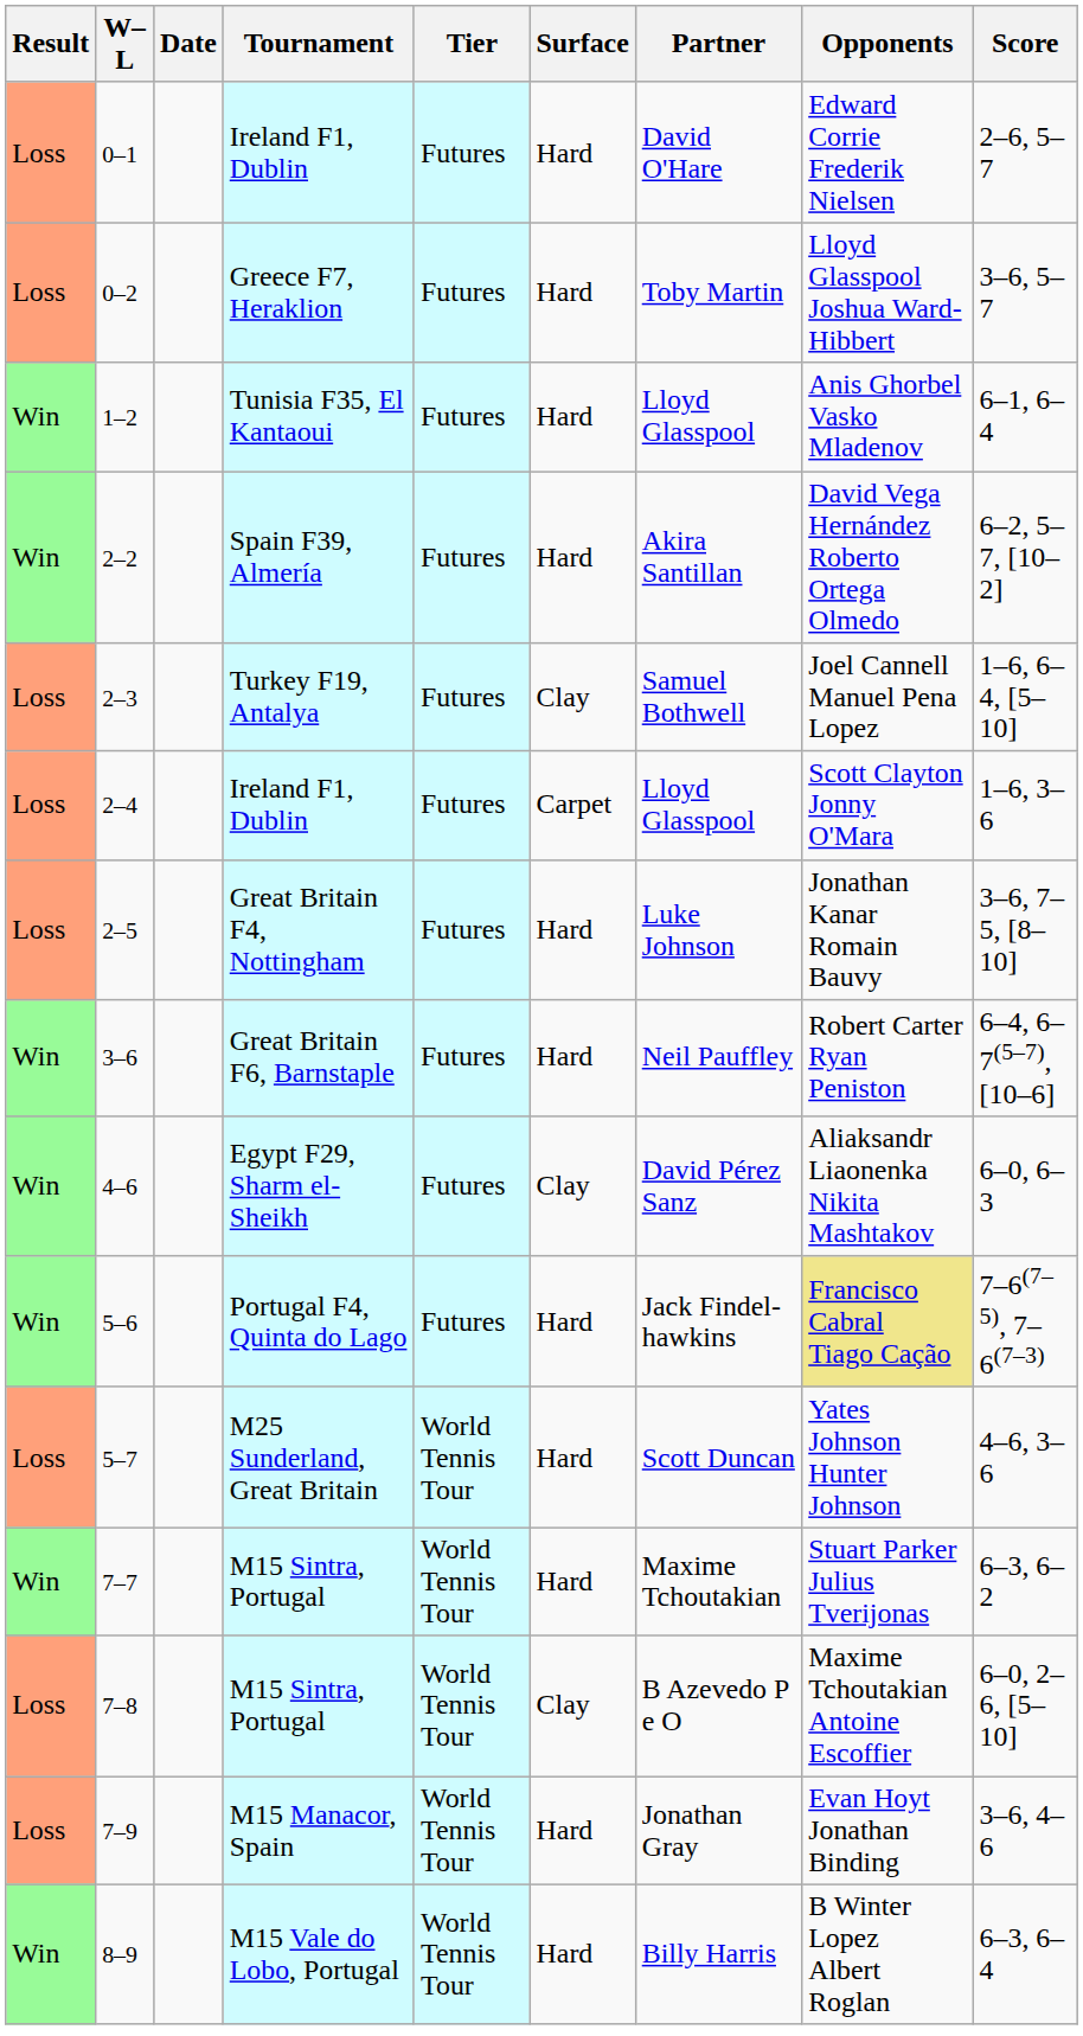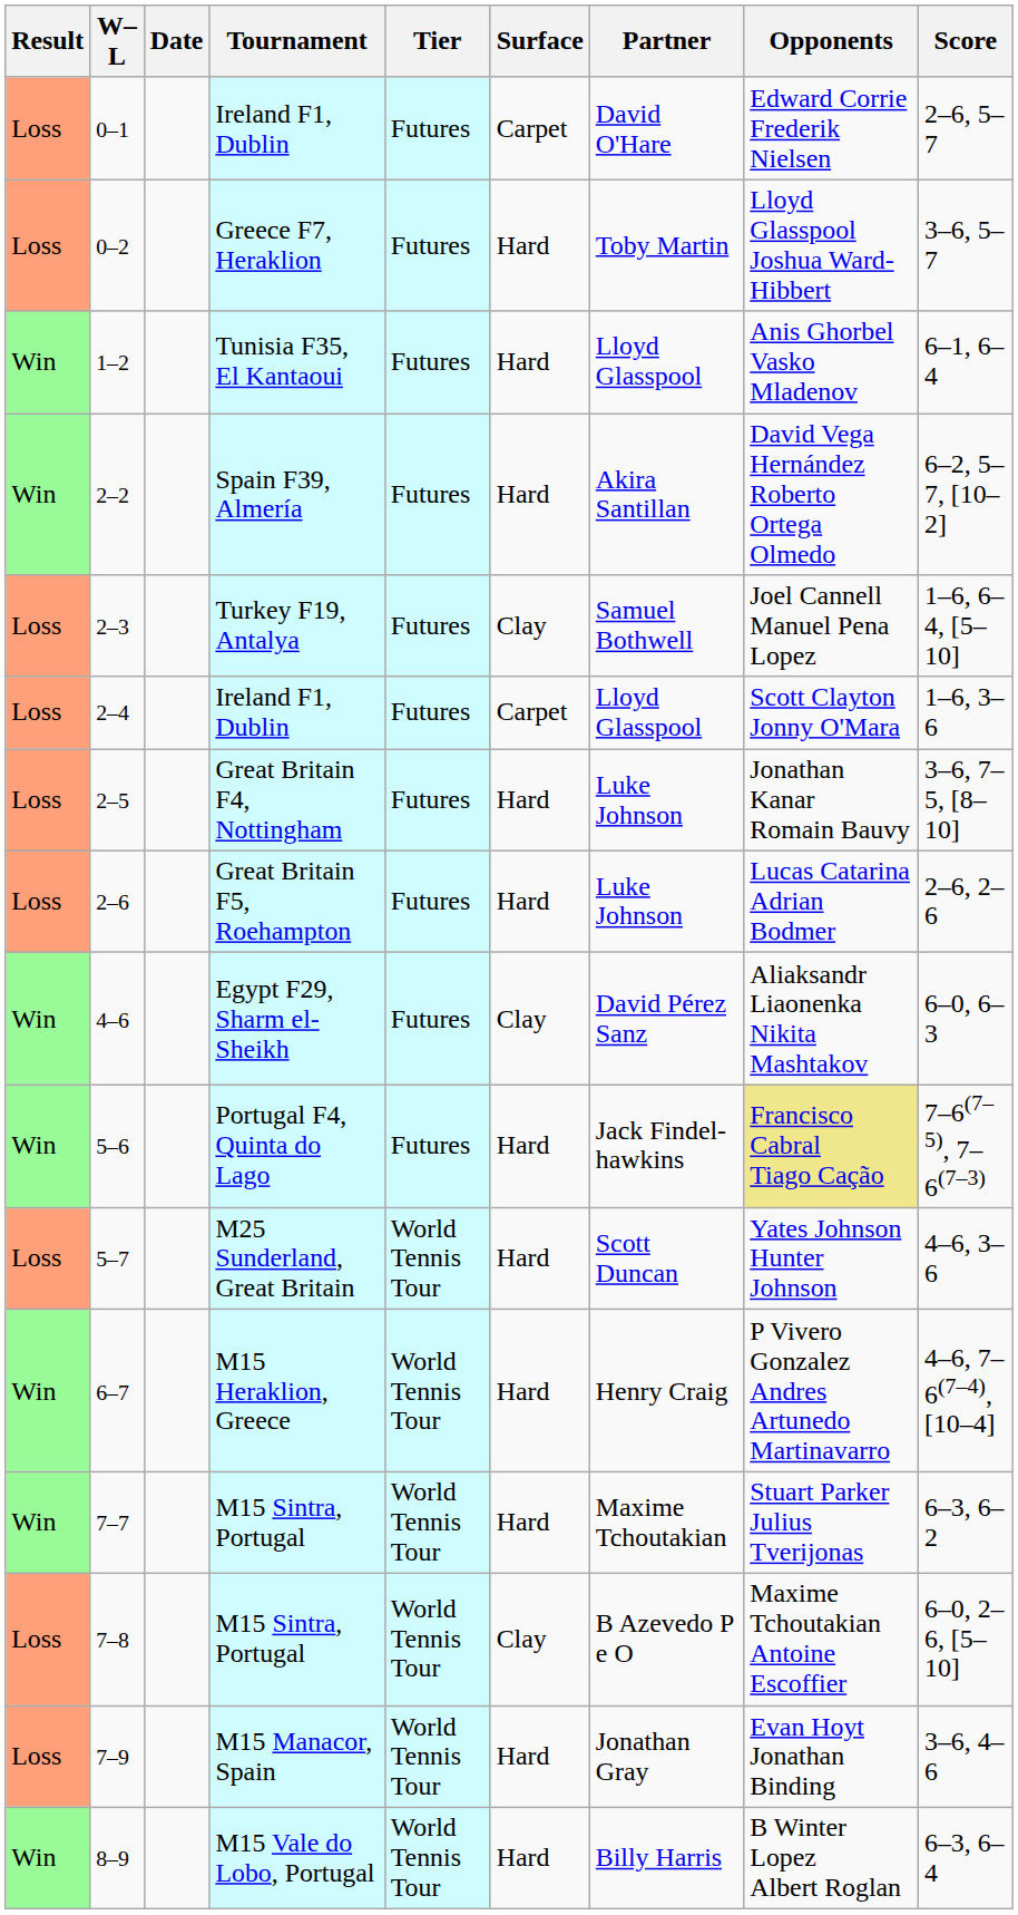0–1 | Surface: Hard -> Carpet
+ row: Loss | 2–6 | Great Britain F5, Roehampton | Futures | Hard | Luke Johnson | Lucas Catarina Adrian Bodmer | 2–6, 2–6
- row: Win | 3–6 | Great Britain F6, Barnstaple | Futures | Hard | Neil Pauffley | Robert Carter Ryan Peniston | 6–4, 6–7(5–7), [10–6]
+ row: Win | 6–7 | M15 Heraklion, Greece | World Tennis Tour | Hard | Henry Craig | P Vivero Gonzalez Andres Artunedo Martinavarro | 4–6, 7–6(7–4), [10–4]
